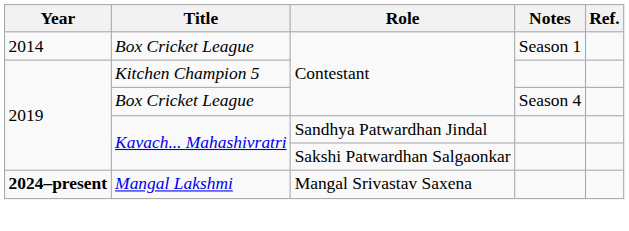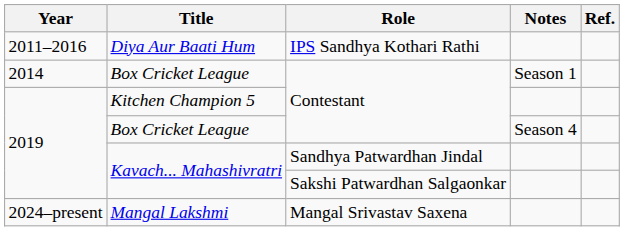+ row: 2011–2016 | Diya Aur Baati Hum | IPS Sandhya Kothari Rathi
Mangal Lakshmi | Year: bold -> normal
